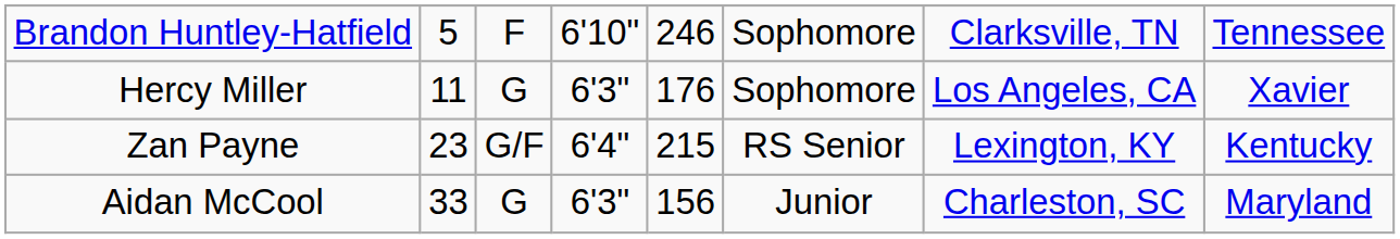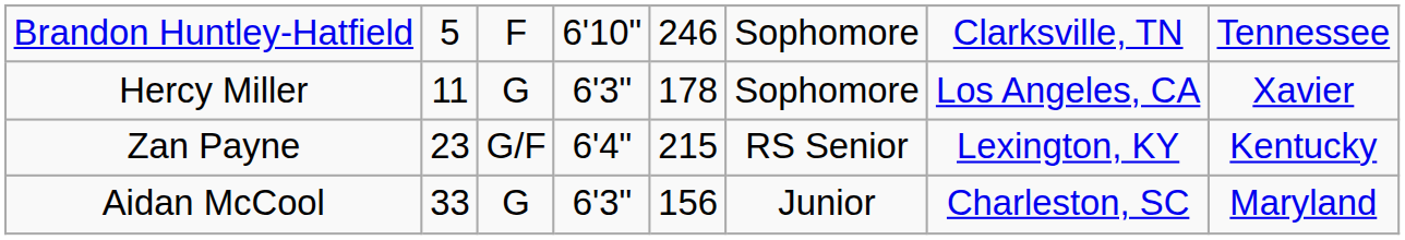Hercy Miller | column 5: 176 -> 178
